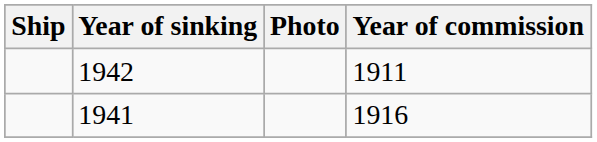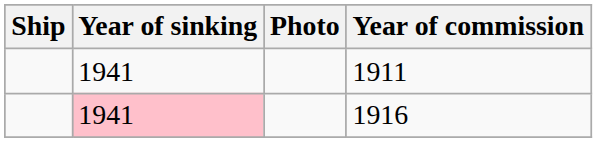1911 | Year of sinking: 1942 -> 1941
1916 | Year of sinking: no background -> pink background
